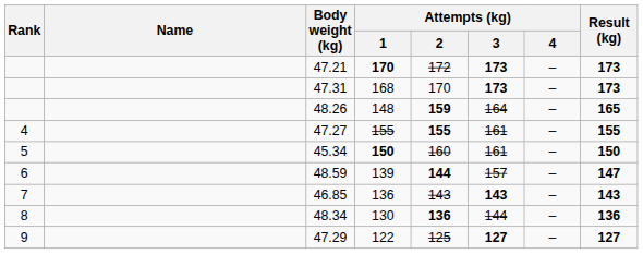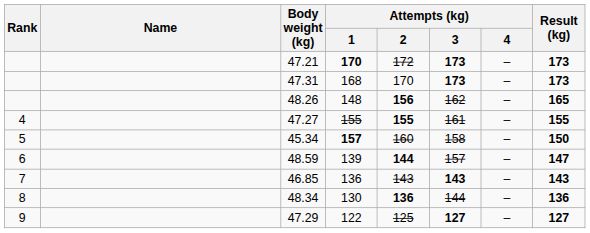48.26 | Attempts (kg) / 2: 159 -> 156
48.26 | Attempts (kg) / 3: 164 -> 162
45.34 | Attempts (kg) / 1: 150 -> 157
45.34 | Attempts (kg) / 3: 161 -> 158
